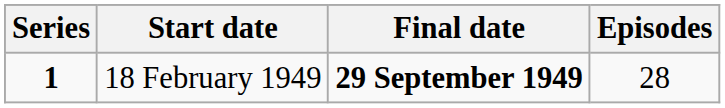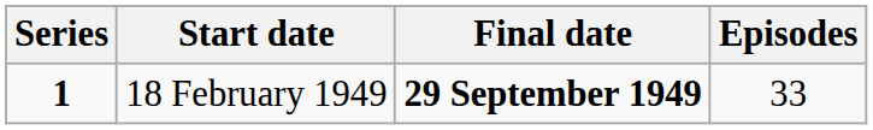18 February 1949 | Episodes: 28 -> 33
